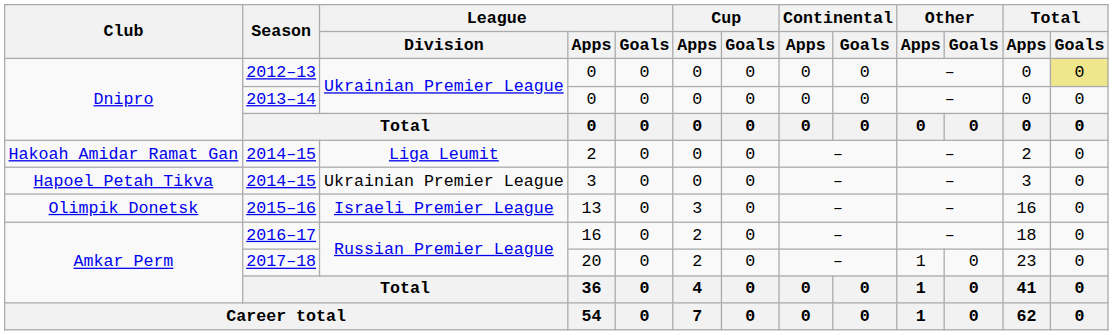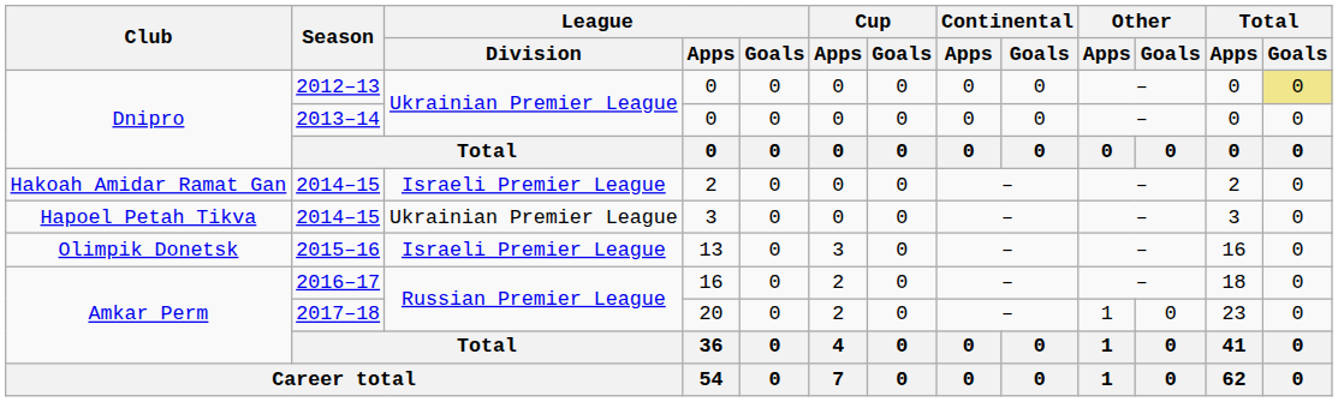2014–15 / 2 | League / Division: Liga Leumit -> Israeli Premier League
